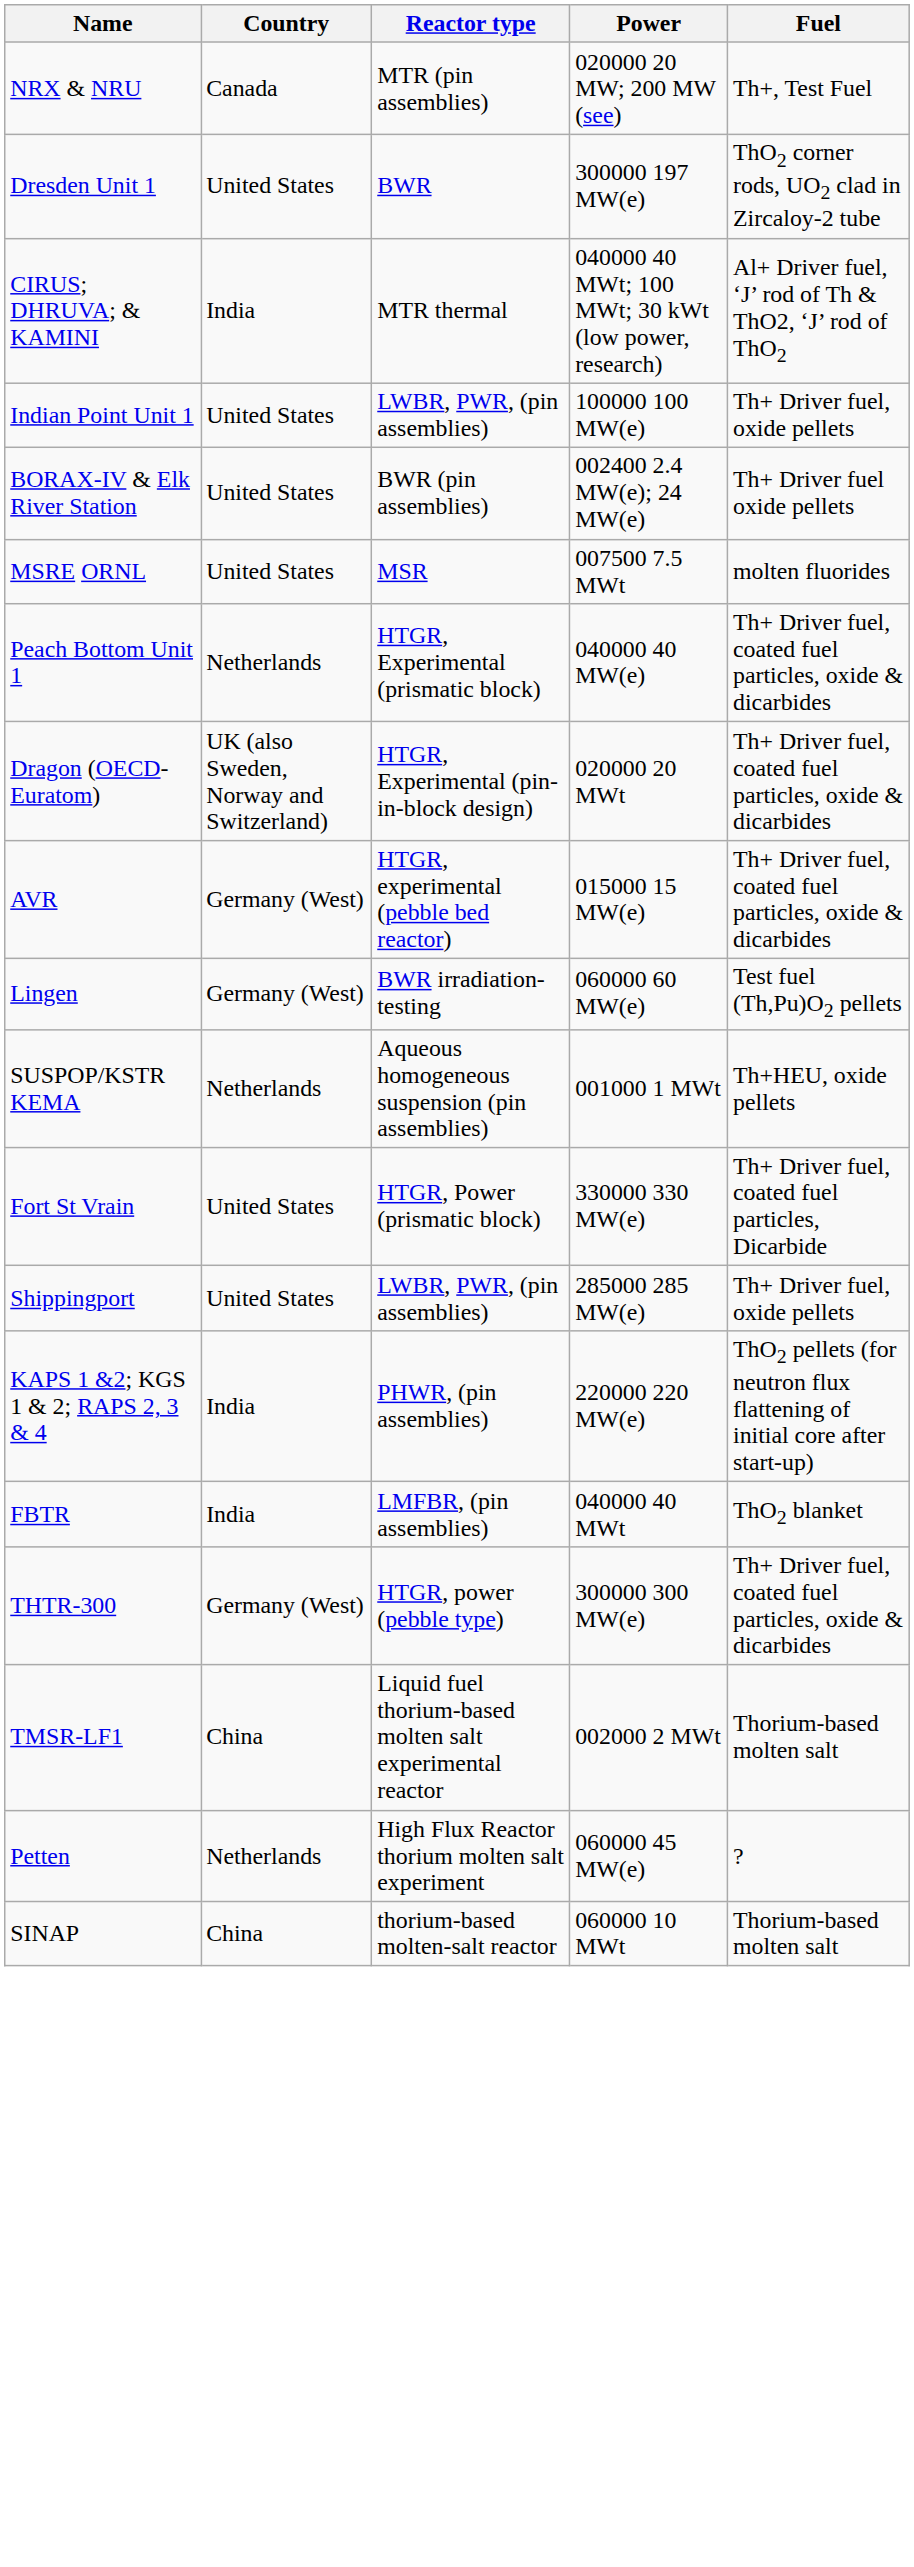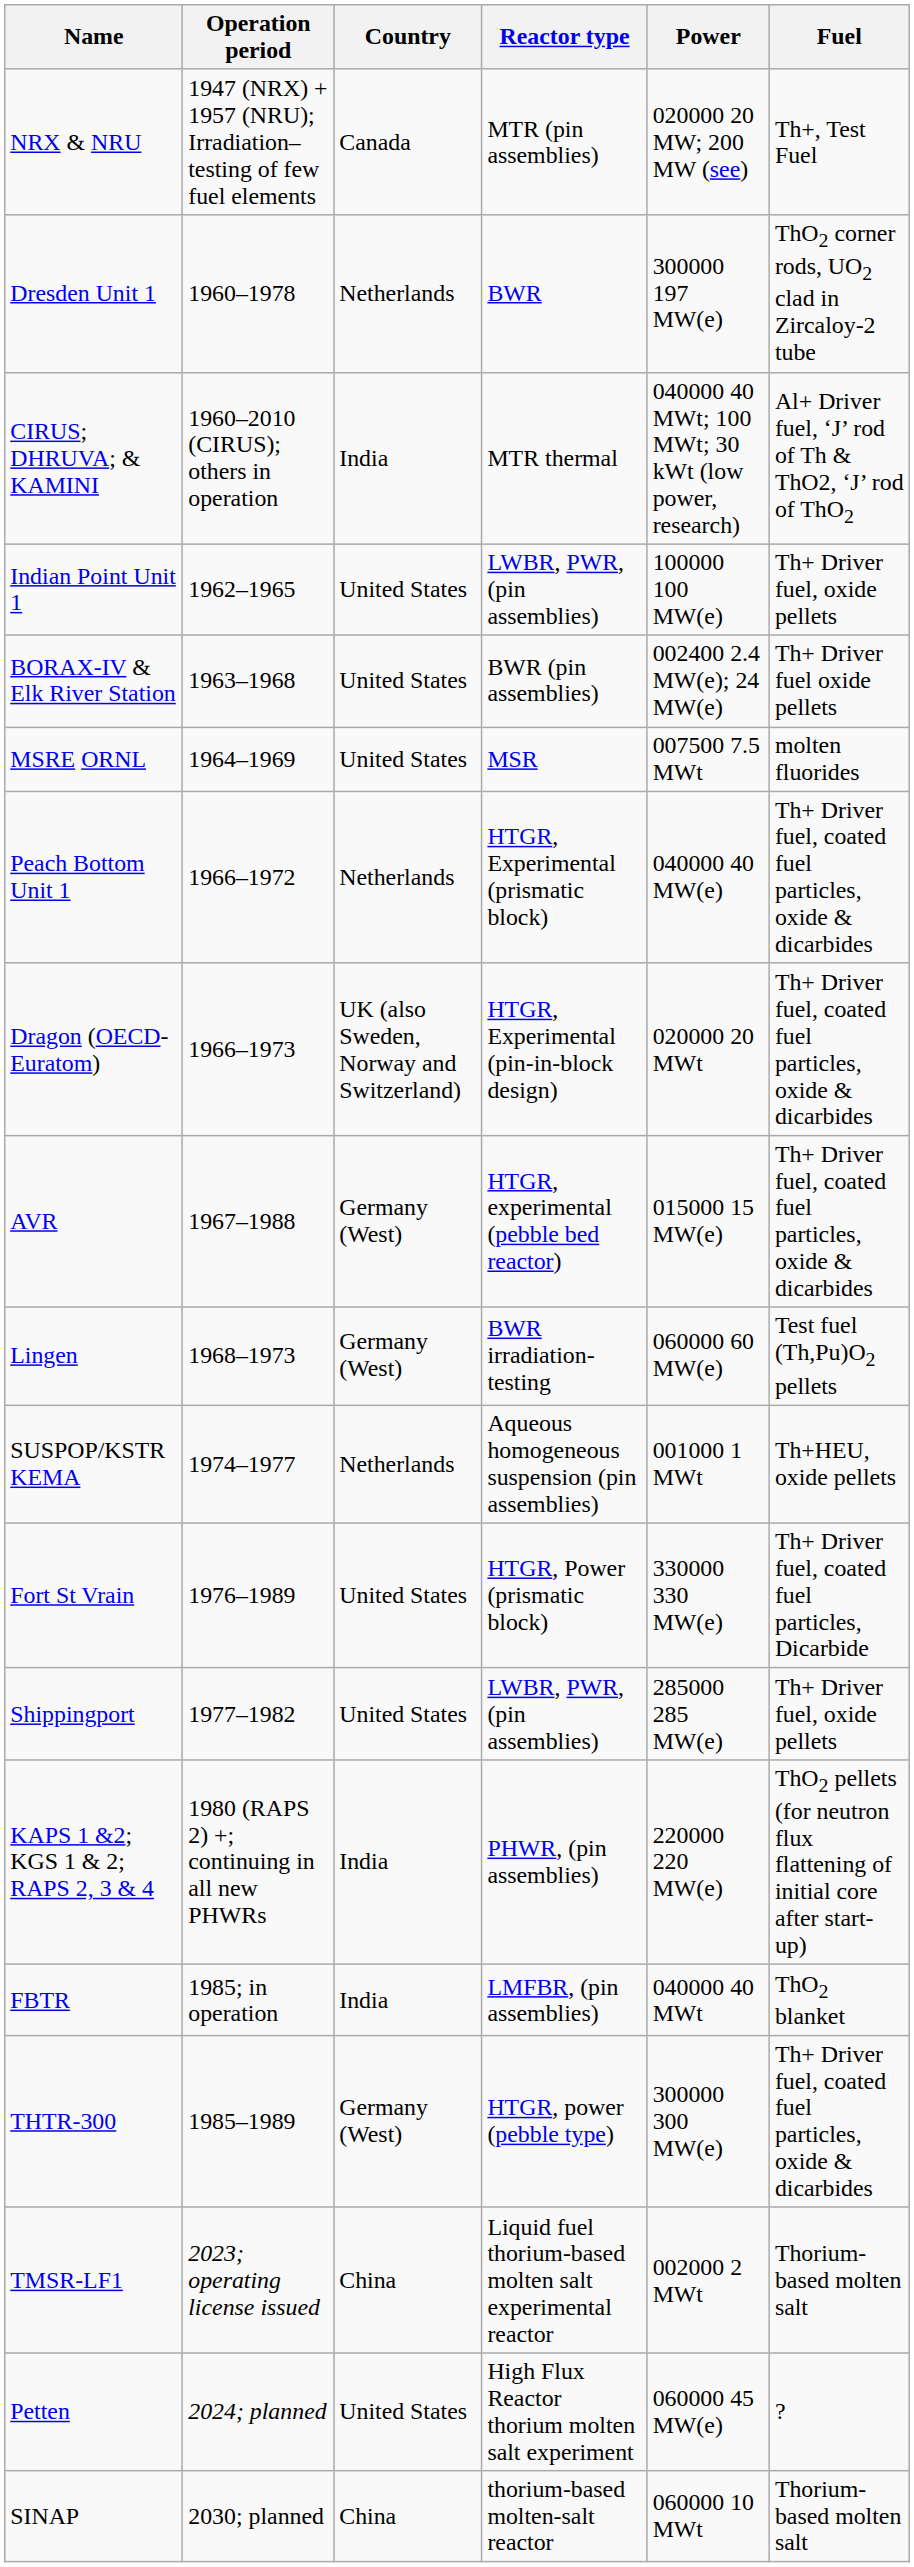+ column: Operation period | 1947 (NRX) + 1957 (NRU); Irradiation–testing of few fuel elements | 1960–1978 | 1960–2010 (CIRUS); others in operation | 1962–1965 | 1963–1968 | 1964–1969 | 1966–1972 | 1966–1973 | 1967–1988 | 1968–1973 | 1974–1977 | 1976–1989 | 1977–1982 | 1980 (RAPS 2) +; continuing in all new PHWRs | 1985; in operation | 1985–1989 | 2023; operating license issued | 2024; planned | 2030; planned
Dresden Unit 1 | Country: United States -> Netherlands
Petten | Country: Netherlands -> United States
